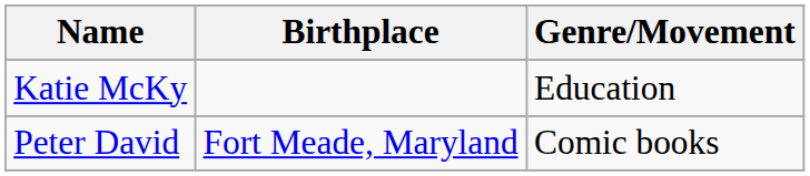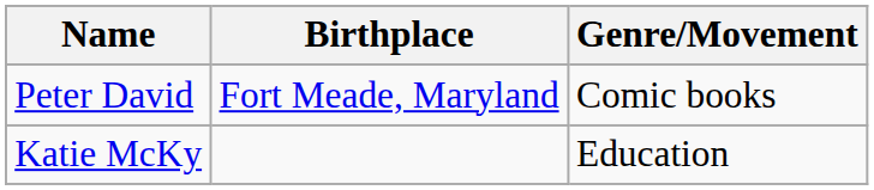rows swapped: Peter David <-> Katie McKy
